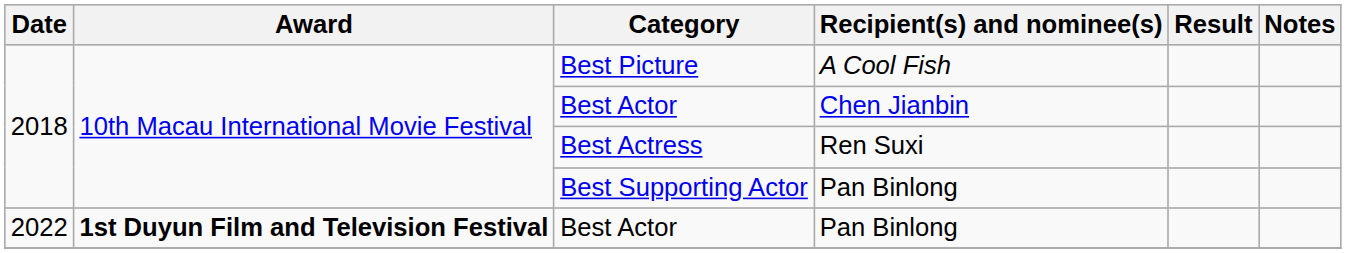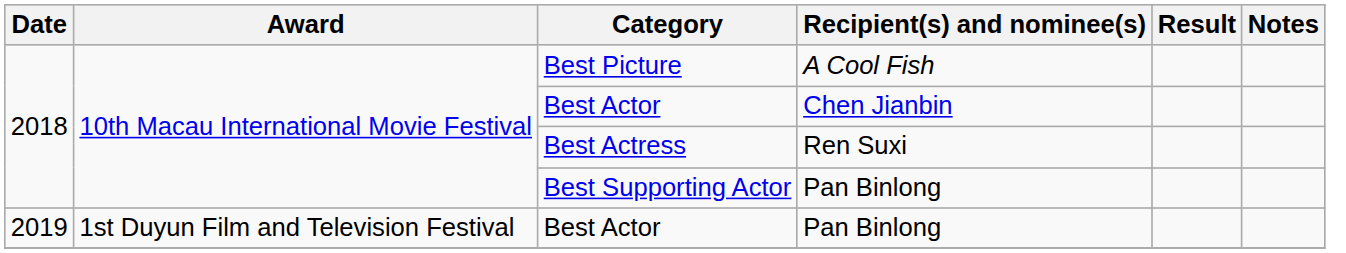Best Actor / Pan Binlong | Date: 2022 -> 2019
Best Actor / Pan Binlong | Award: bold -> normal
